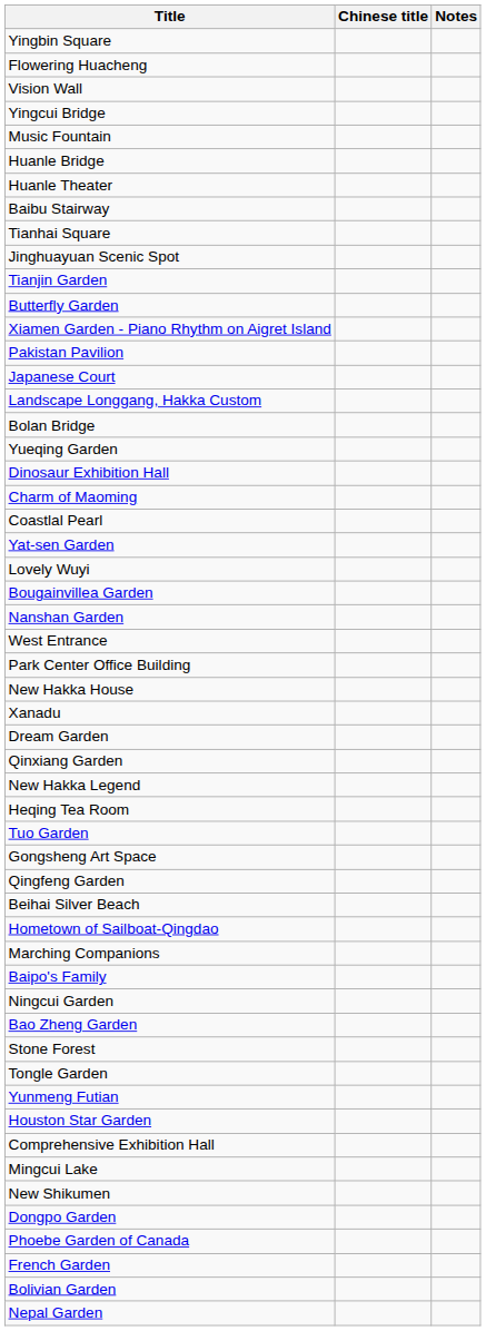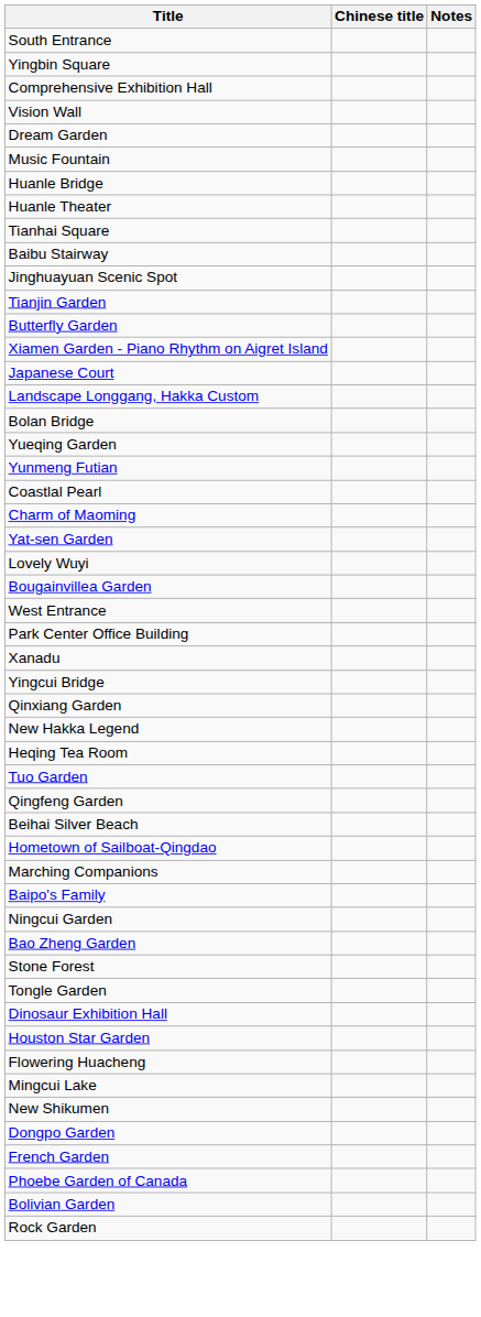+ row: South Entrance
rows swapped: Comprehensive Exhibition Hall <-> Flowering Huacheng
rows swapped: Yingcui Bridge <-> Dream Garden
rows swapped: Baibu Stairway <-> Tianhai Square
- row: Pakistan Pavilion
rows swapped: Dinosaur Exhibition Hall <-> Yunmeng Futian
rows swapped: Coastlal Pearl <-> Charm of Maoming
- row: Nanshan Garden
- row: New Hakka House
- row: Gongsheng Art Space
rows swapped: Phoebe Garden of Canada <-> French Garden
- row: Nepal Garden
+ row: Rock Garden
